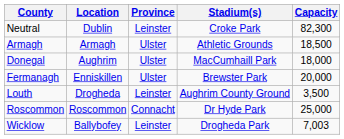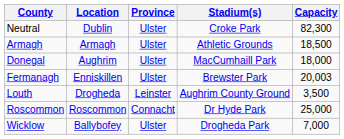Neutral | Province: Leinster -> Ulster
Fermanagh | Capacity: 20,000 -> 20,003
Wicklow | Province: Leinster -> Ulster
Wicklow | Capacity: 7,003 -> 7,000
